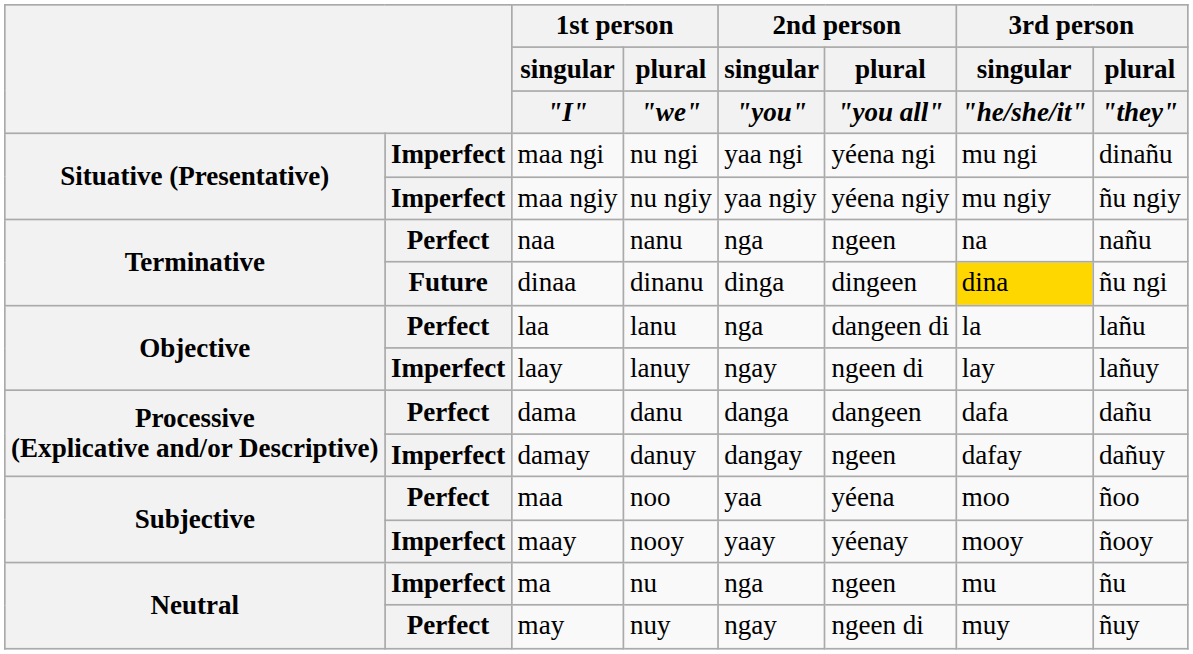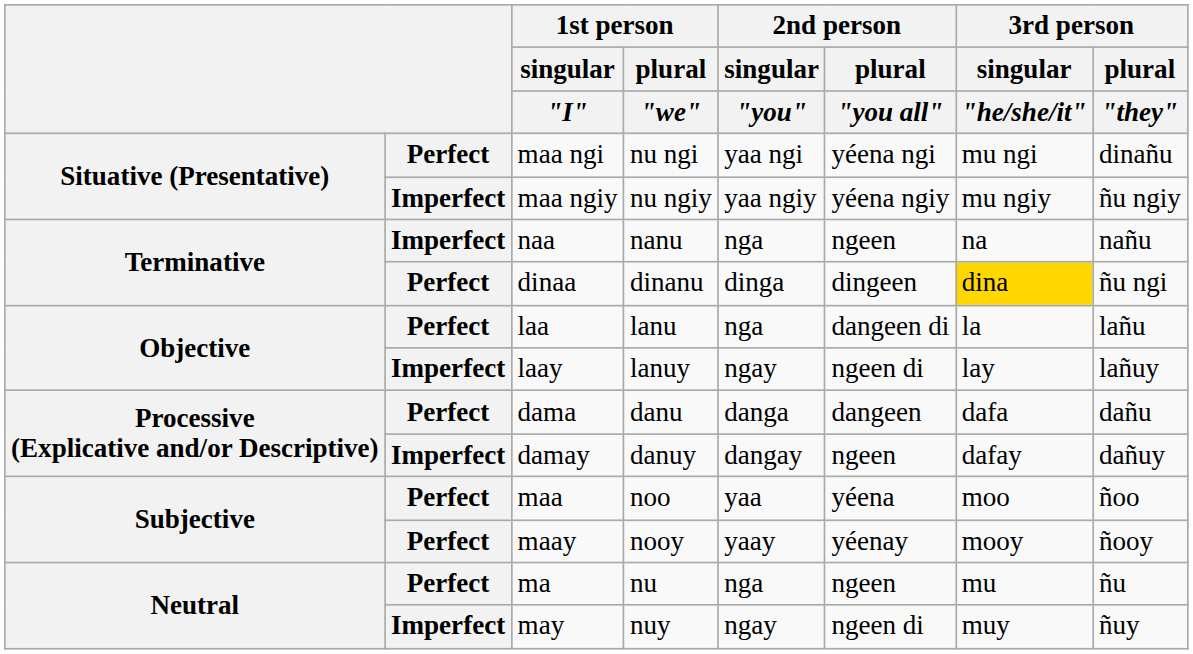maa ngi | column 2: Imperfect -> Perfect
naa | column 2: Perfect -> Imperfect
dinaa | column 2: Future -> Perfect
maay | column 2: Imperfect -> Perfect
ma | column 2: Imperfect -> Perfect
may | column 2: Perfect -> Imperfect
